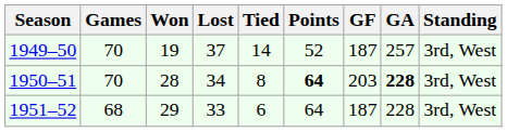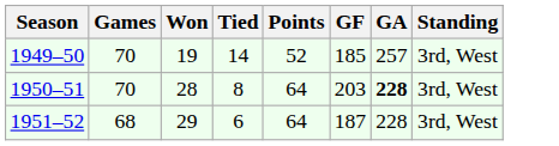- column: Lost | 37 | 34 | 33
1949–50 | GF: 187 -> 185
1950–51 | Points: bold -> normal
